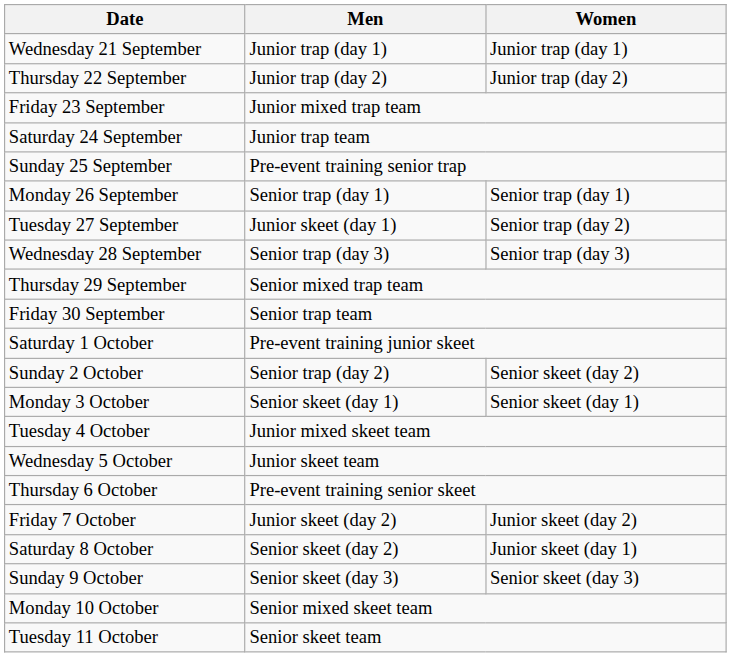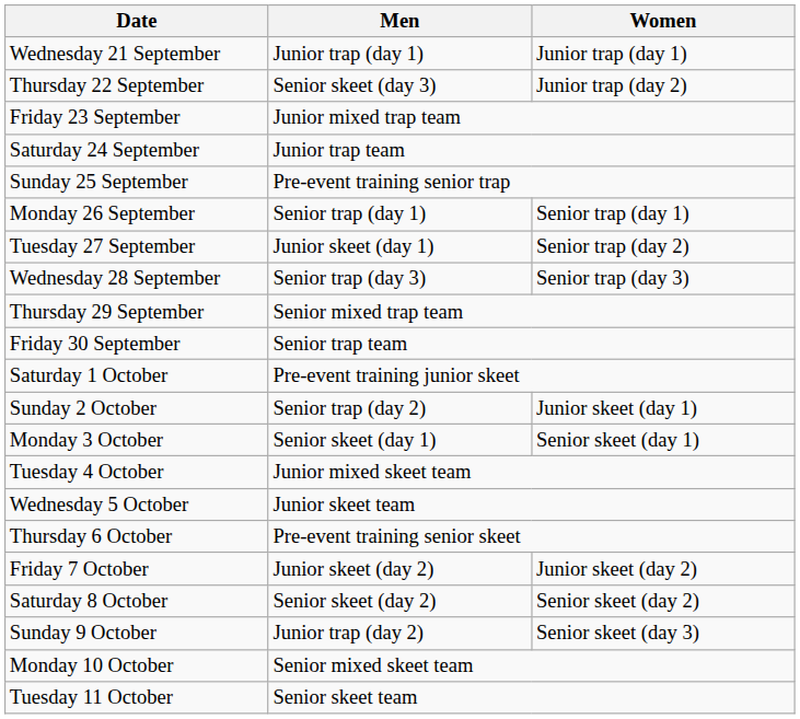Thursday 22 September | Men: Junior trap (day 2) -> Senior skeet (day 3)
Sunday 2 October | Women: Senior skeet (day 2) -> Junior skeet (day 1)
Saturday 8 October | Women: Junior skeet (day 1) -> Senior skeet (day 2)
Sunday 9 October | Men: Senior skeet (day 3) -> Junior trap (day 2)
